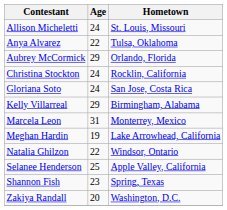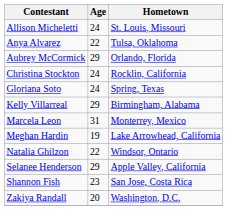Gloriana Soto | Hometown: San Jose, Costa Rica -> Spring, Texas
Selanee Henderson | Age: 25 -> 29
Shannon Fish | Hometown: Spring, Texas -> San Jose, Costa Rica
